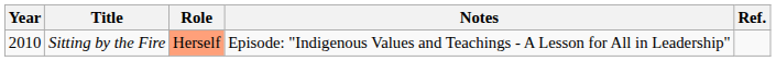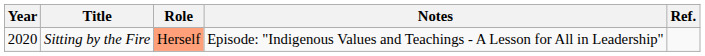Sitting by the Fire | Year: 2010 -> 2020
